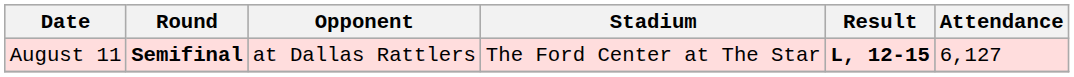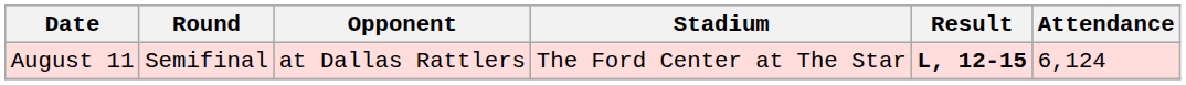August 11 | Round: bold -> normal
August 11 | Attendance: 6,127 -> 6,124
